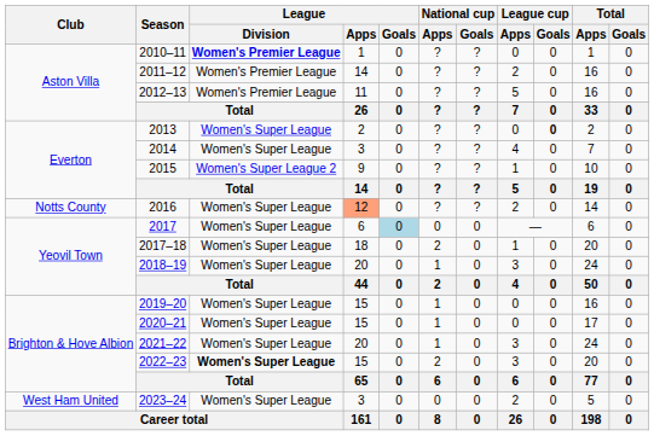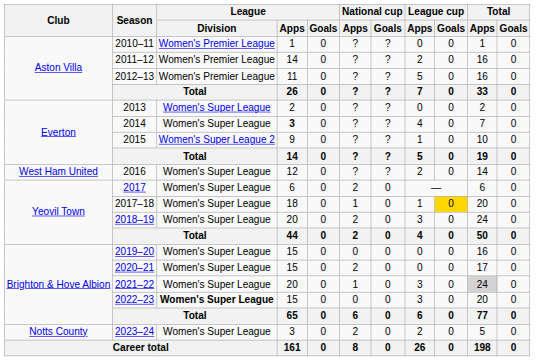2010–11 | League / Division: bold -> normal
2013 | League cup / Goals: bold -> normal
2014 | League / Apps: normal -> bold
2016 | Club: Notts County -> West Ham United
2016 | League / Apps: lightsalmon background -> no background
2017 | League / Goals: lightblue background -> no background
2017 | National cup / Apps: 0 -> 2
2017–18 | National cup / Apps: 2 -> 1
2017–18 | League cup / Goals: no background -> gold background
2018–19 | National cup / Apps: 1 -> 2
2019–20 | National cup / Apps: 1 -> 0
2020–21 | National cup / Apps: 1 -> 2
2021–22 | Total / Apps: no background -> lightgrey background
2022–23 | National cup / Apps: 2 -> 0
2023–24 | Club: West Ham United -> Notts County
2023–24 | National cup / Apps: 0 -> 2
